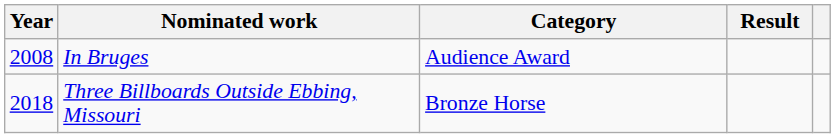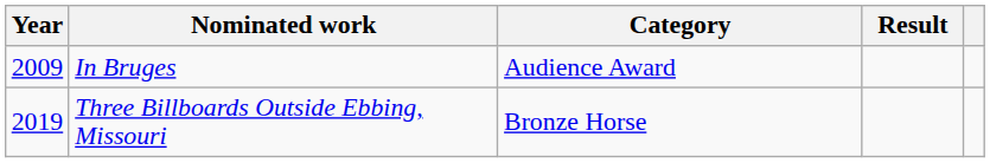In Bruges | Year: 2008 -> 2009
Three Billboards Outside Ebbing, Missouri | Year: 2018 -> 2019
